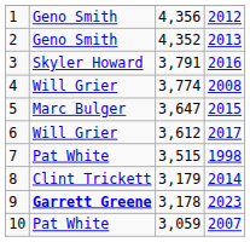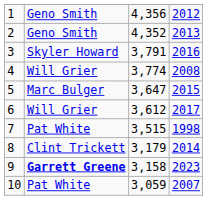9 | column 3: 3,178 -> 3,158
